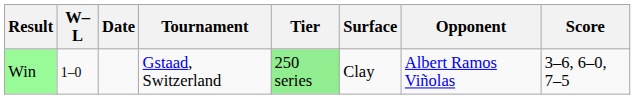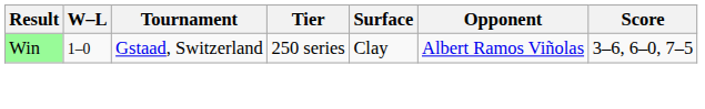- column: Date
Win | Tier: lightgreen background -> no background
